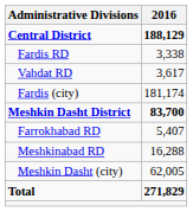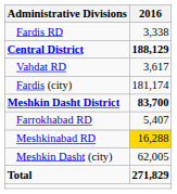rows swapped: Central District <-> Fardis RD
Meshkinabad RD | 2016: no background -> gold background
